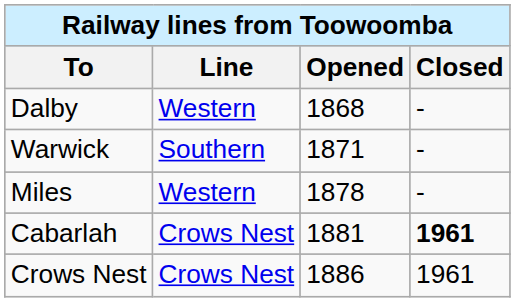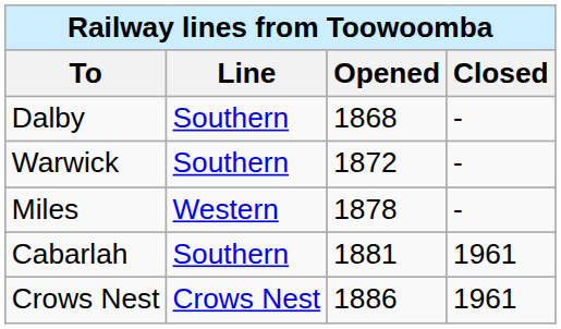Dalby | Line: Western -> Southern
Warwick | Opened: 1871 -> 1872
Cabarlah | Line: Crows Nest -> Southern
Cabarlah | Closed: bold -> normal
